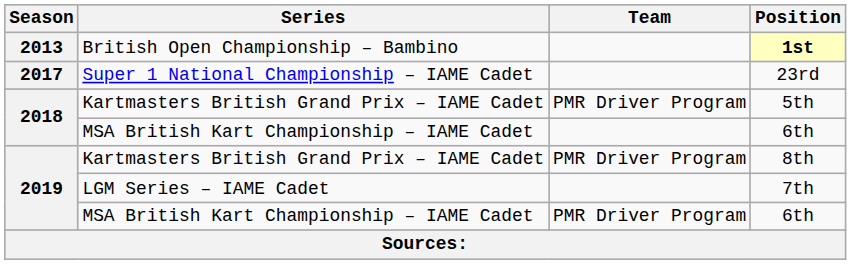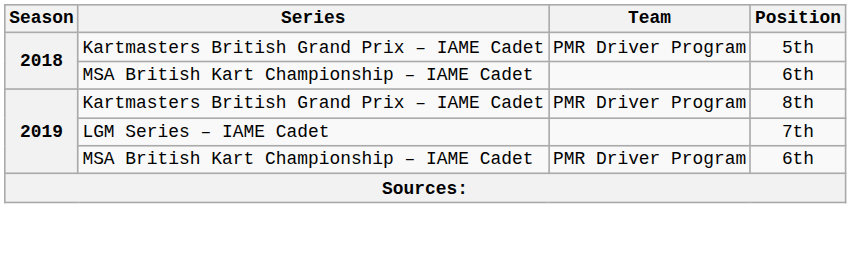- row: 2013 | British Open Championship – Bambino | 1st
- row: 2017 | Super 1 National Championship – IAME Cadet | 23rd
